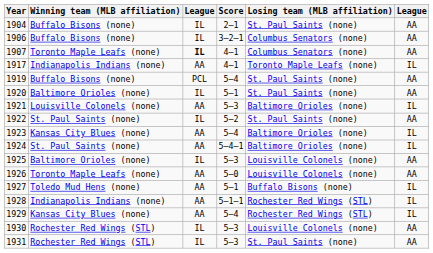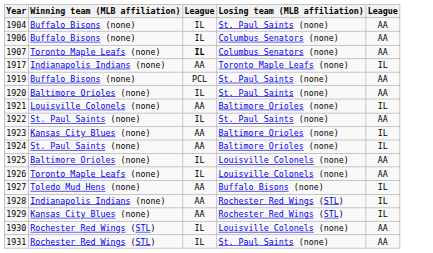- column: Score | 2–1 | 3–2–1 | 4–1 | 4–1 | 5–4 | 5–1 | 5–3 | 5–2 | 5–4 | 5–4–1 | 5–3 | 5–0 | 5–1 | 5–1–1 | 5–4 | 5–3 | 5–3
1926 | column 3: AA -> IL
